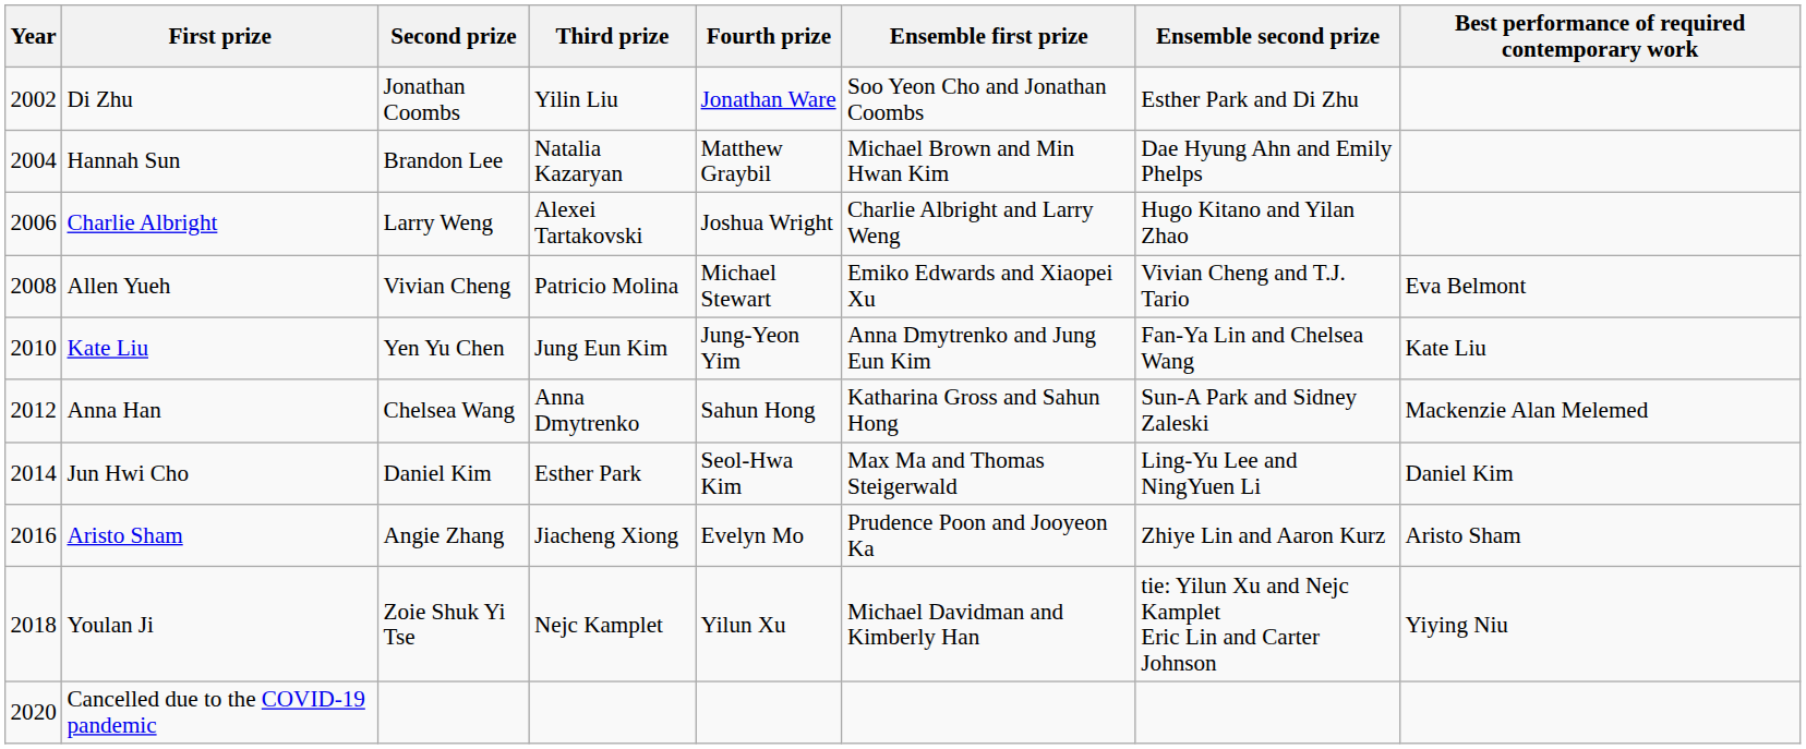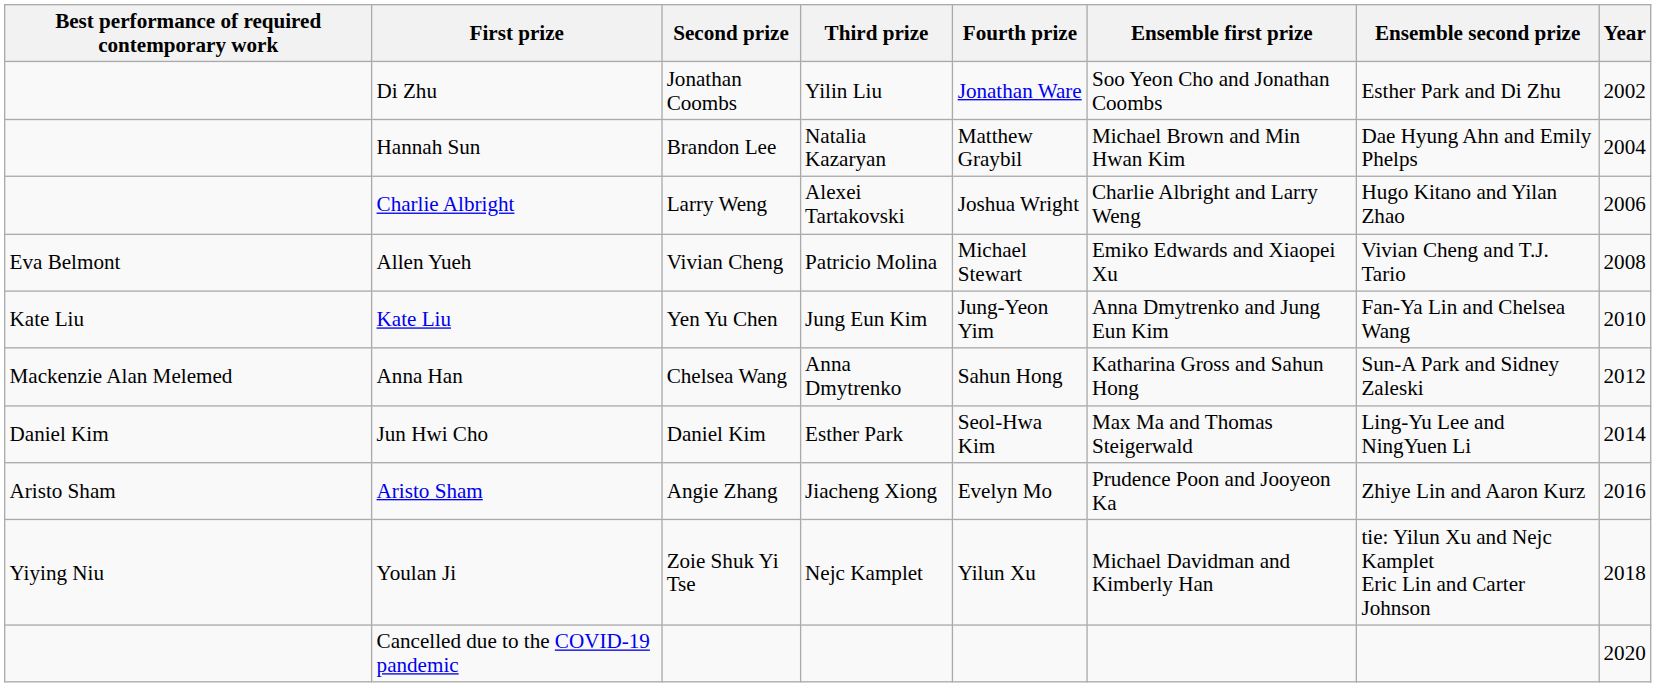columns swapped: Year <-> Best performance of required contemporary work
